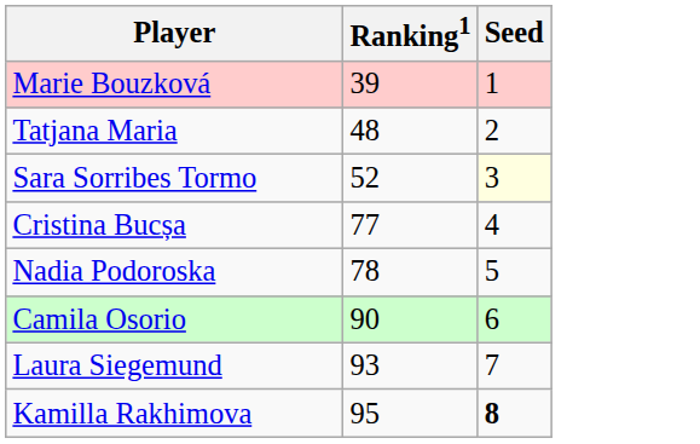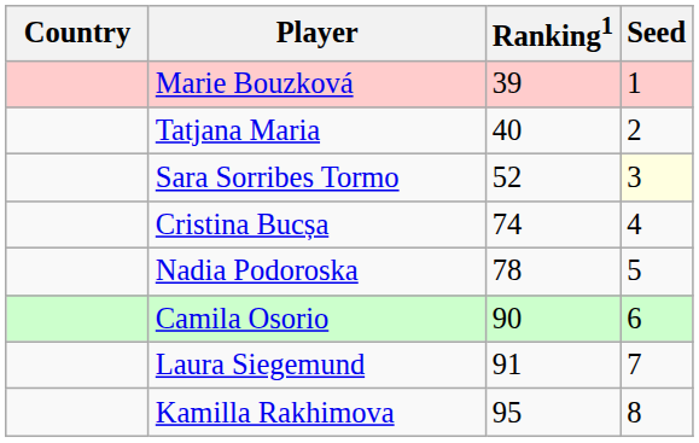+ column: Country
Tatjana Maria | Ranking1: 48 -> 40
Cristina Bucșa | Ranking1: 77 -> 74
Laura Siegemund | Ranking1: 93 -> 91
Kamilla Rakhimova | Seed: bold -> normal
